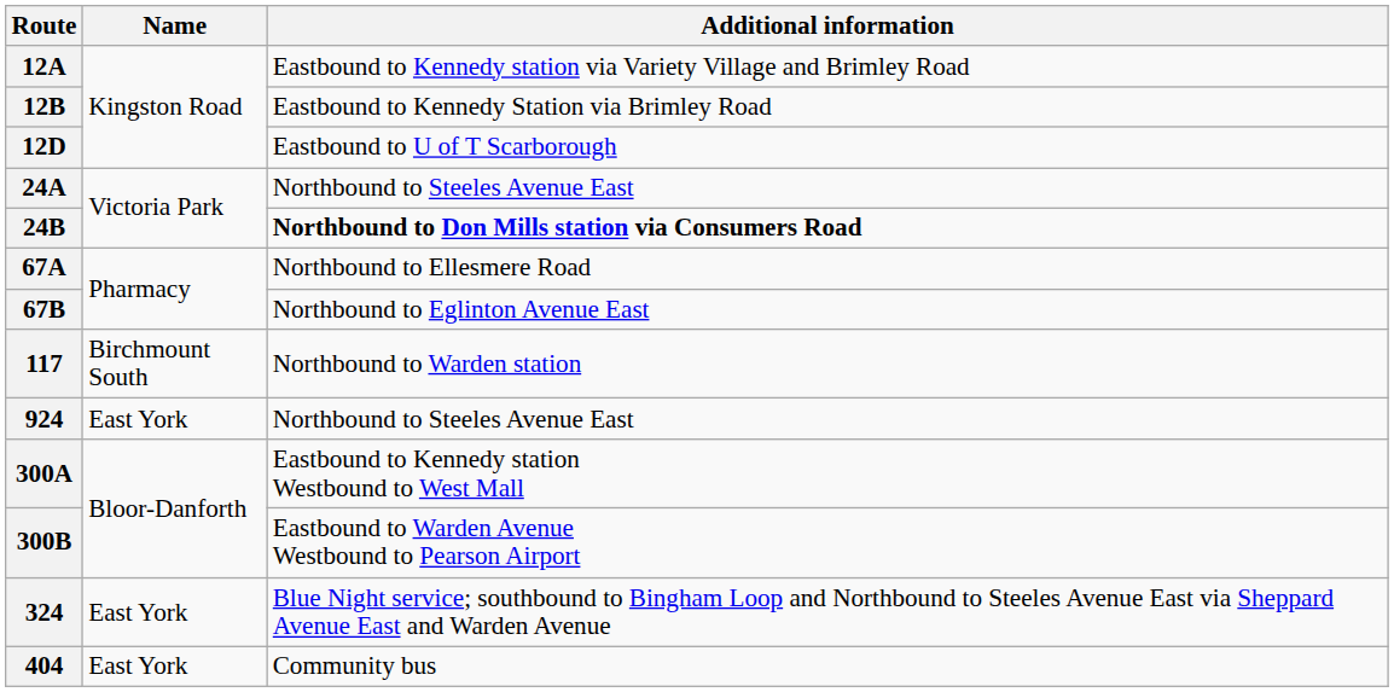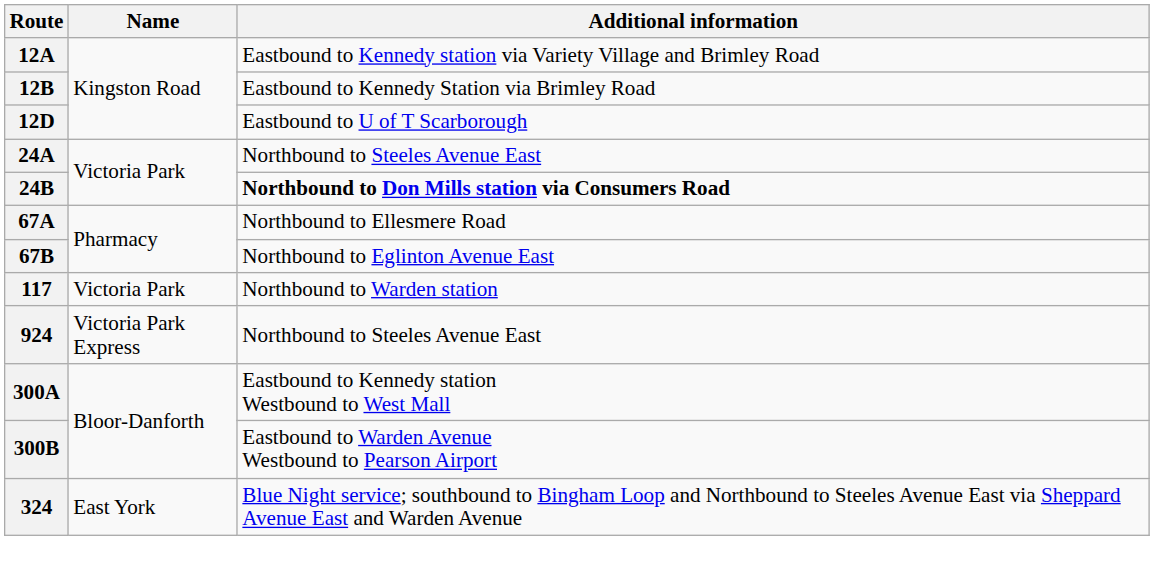117 | Name: Birchmount South -> Victoria Park
924 | Name: East York -> Victoria Park Express
- row: 404 | East York | Community bus
